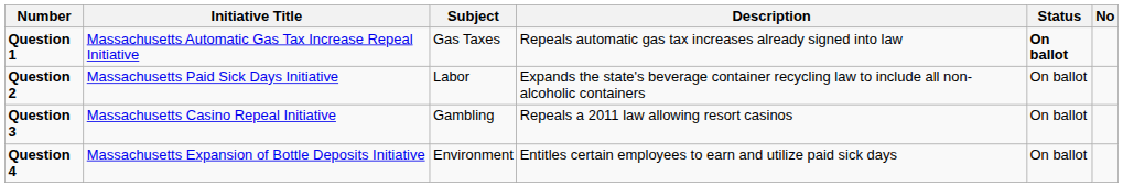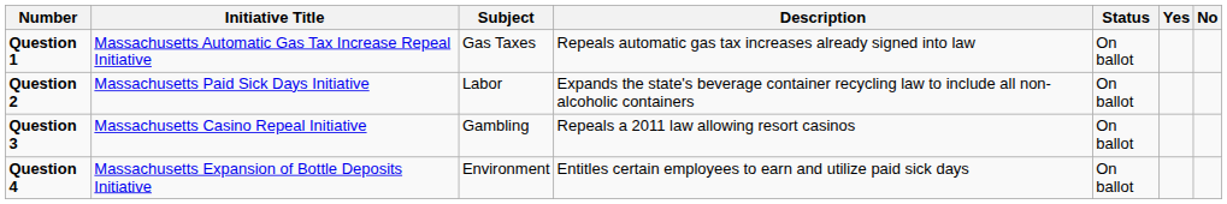+ column: Yes
Question 1 | Status: bold -> normal
